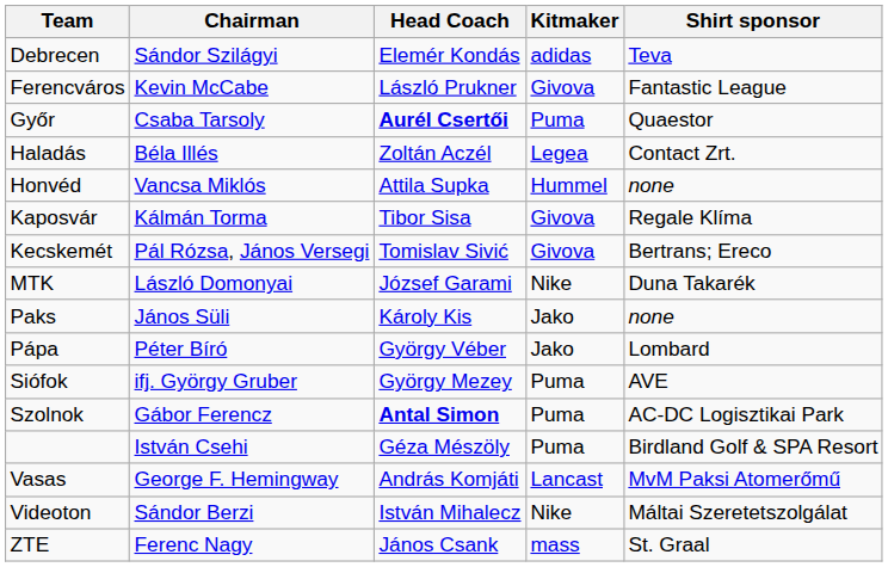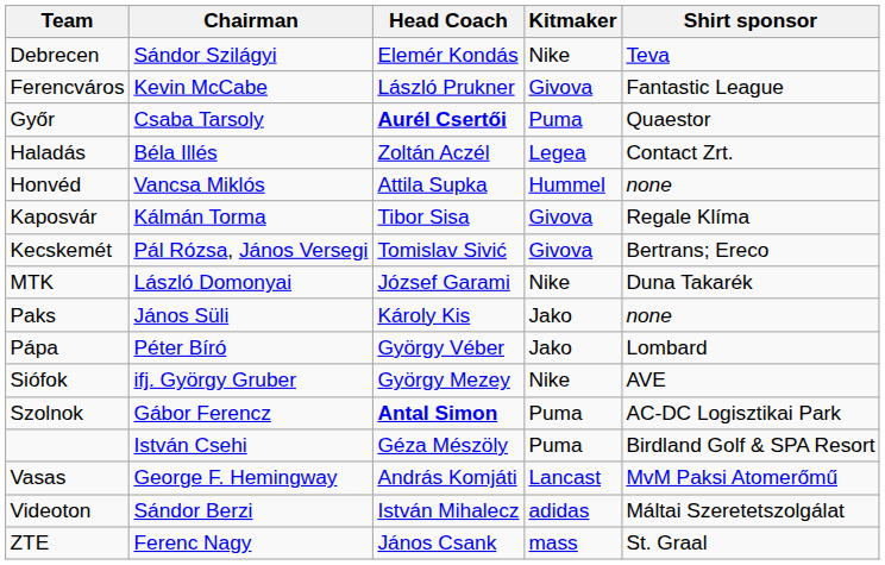Debrecen | Kitmaker: adidas -> Nike
Siófok | Kitmaker: Puma -> Nike
Videoton | Kitmaker: Nike -> adidas
